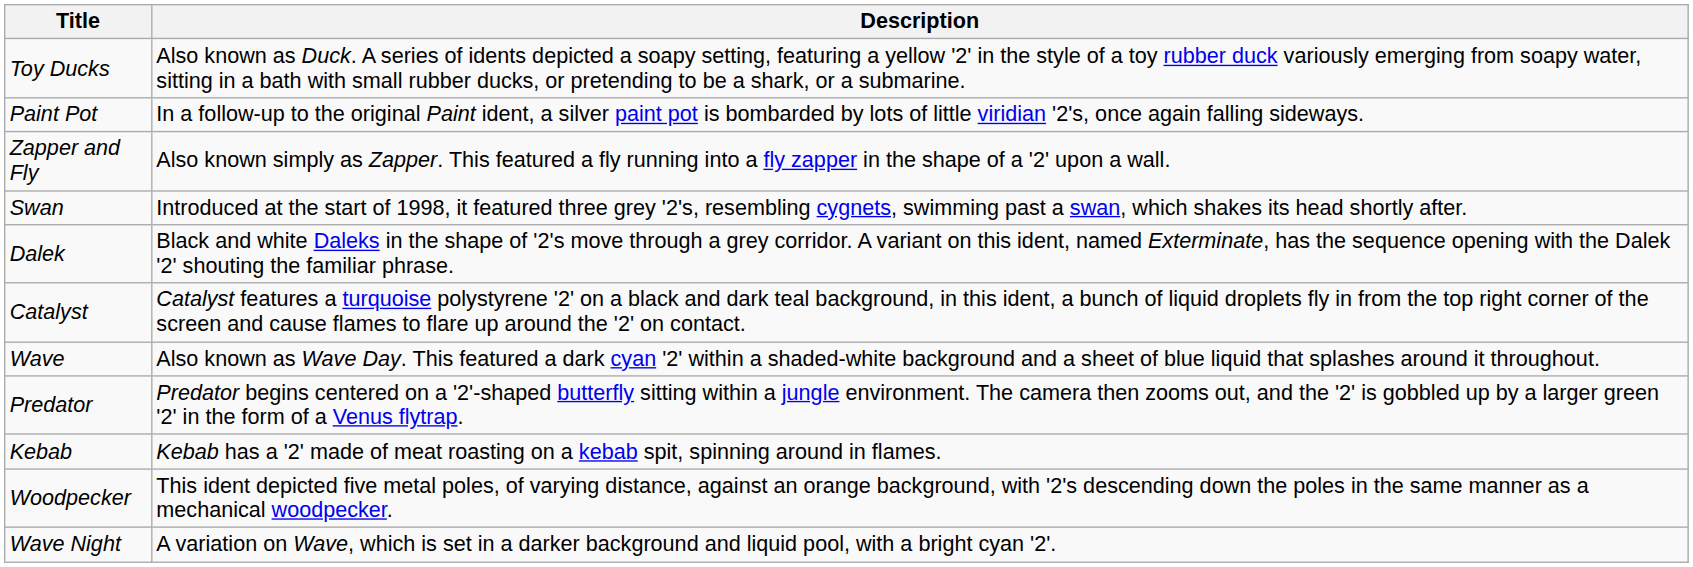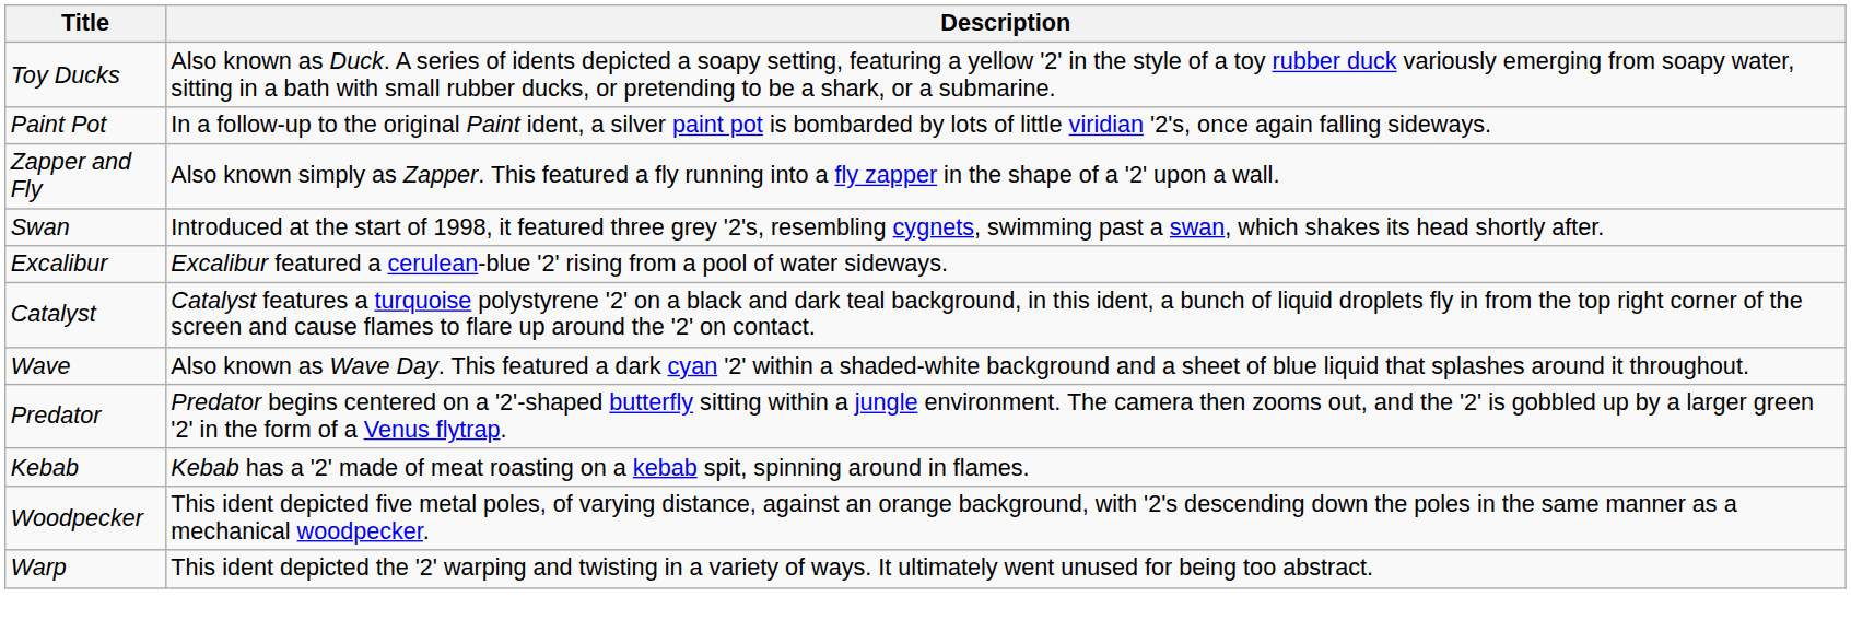- row: Dalek | Black and white Daleks in the shape of '2's move through a grey corridor. A variant on this ident, named Exterminate, has the sequence opening with the Dalek '2' shouting the familiar phrase.
+ row: Excalibur | Excalibur featured a cerulean-blue '2' rising from a pool of water sideways.
- row: Wave Night | A variation on Wave, which is set in a darker background and liquid pool, with a bright cyan '2'.
+ row: Warp | This ident depicted the '2' warping and twisting in a variety of ways. It ultimately went unused for being too abstract.
